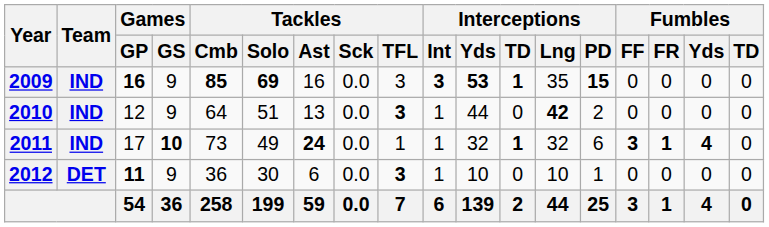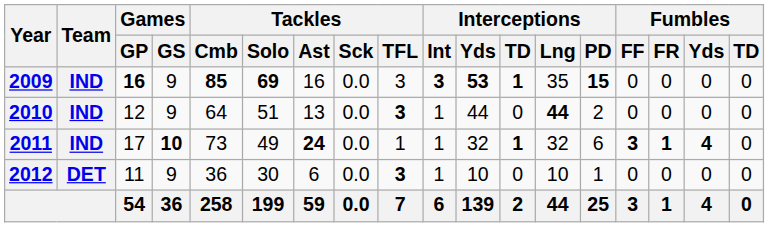2010 | Interceptions / Lng: 42 -> 44
2012 | Games / GP: bold -> normal
